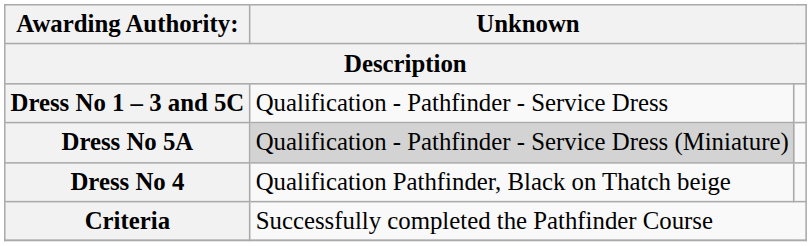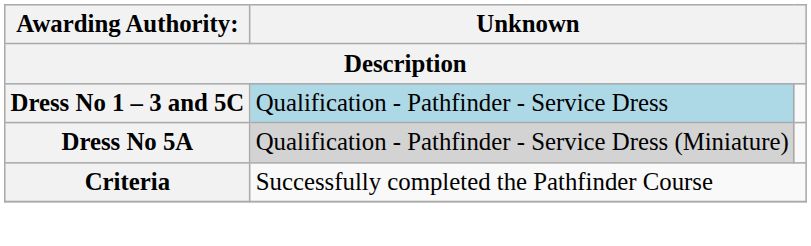Dress No 1 – 3 and 5C | column 2: no background -> lightblue background
- row: Dress No 4 | Qualification Pathfinder, Black on Thatch beige
